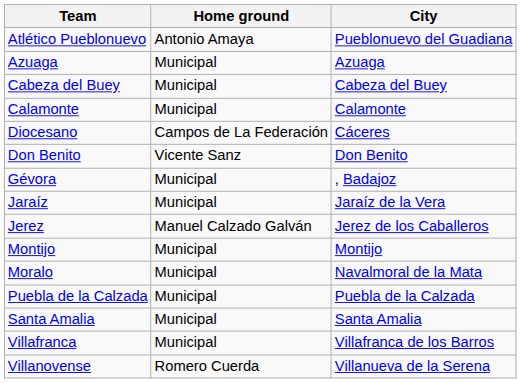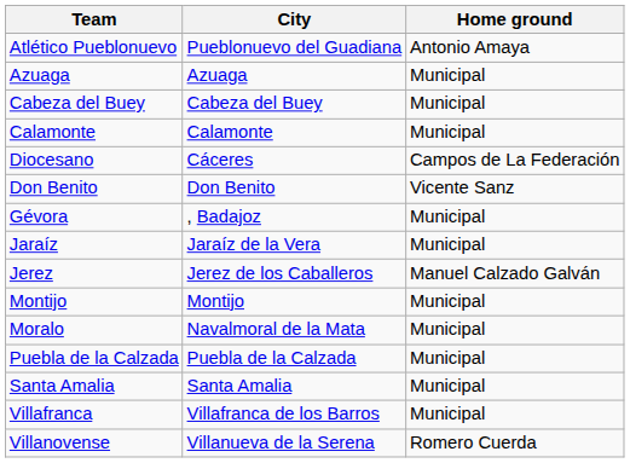columns swapped: City <-> Home ground
